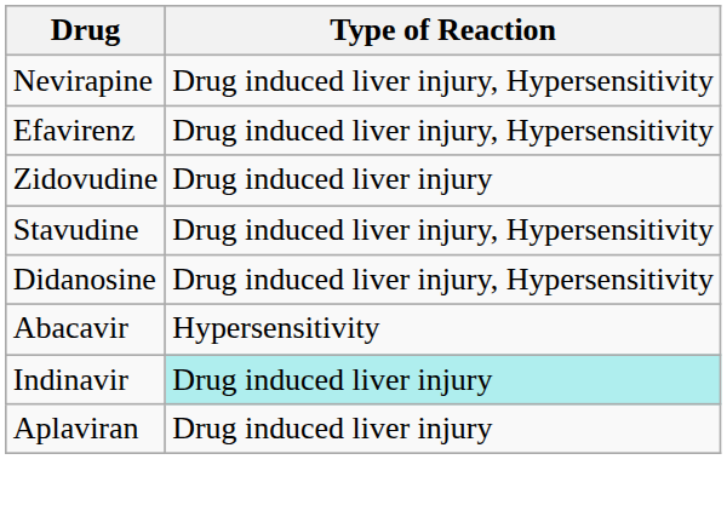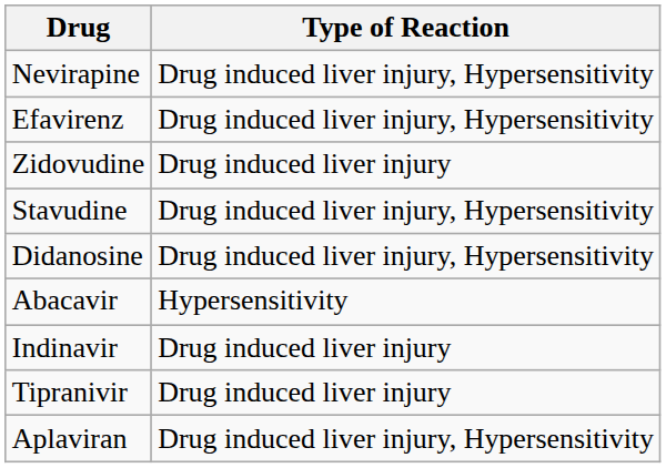Indinavir | Type of Reaction: paleturquoise background -> no background
+ row: Tipranivir | Drug induced liver injury
Aplaviran | Type of Reaction: Drug induced liver injury -> Drug induced liver injury, Hypersensitivity
